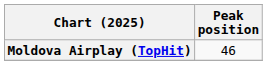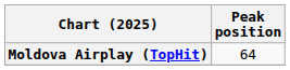Moldova Airplay (TopHit) | Peak position: 46 -> 64
